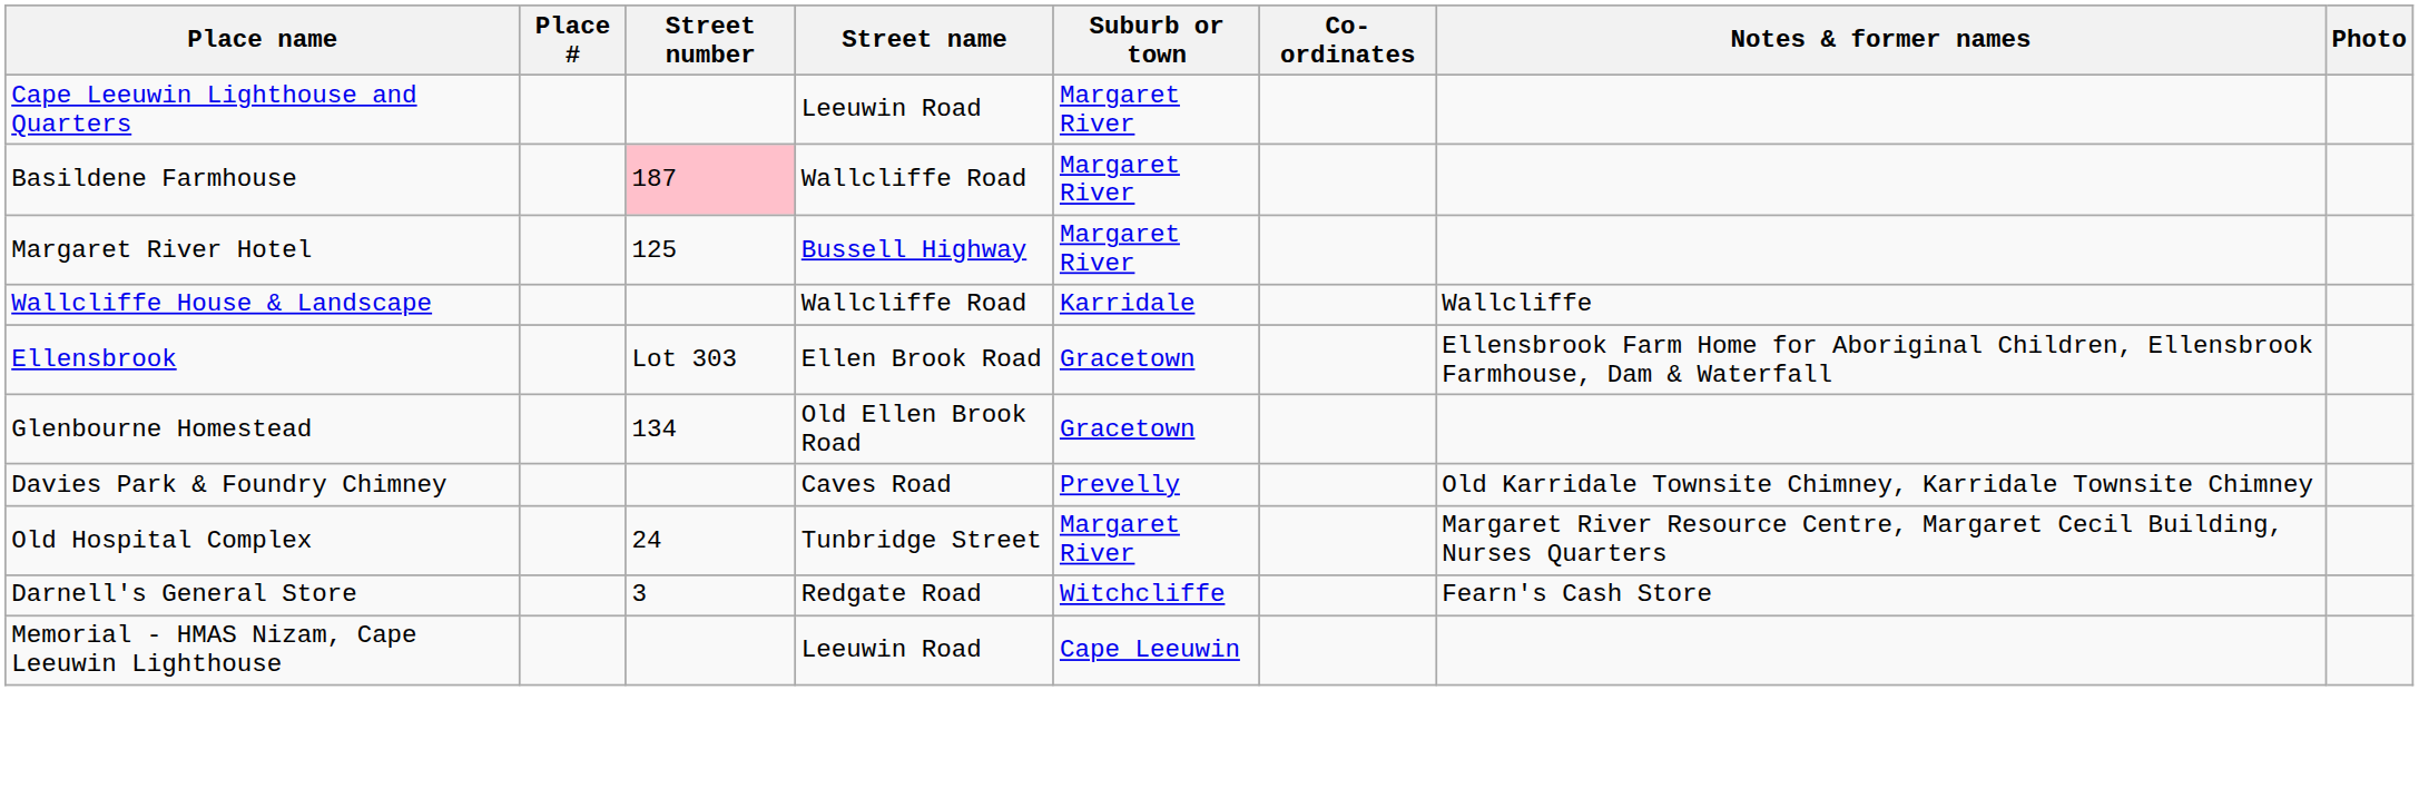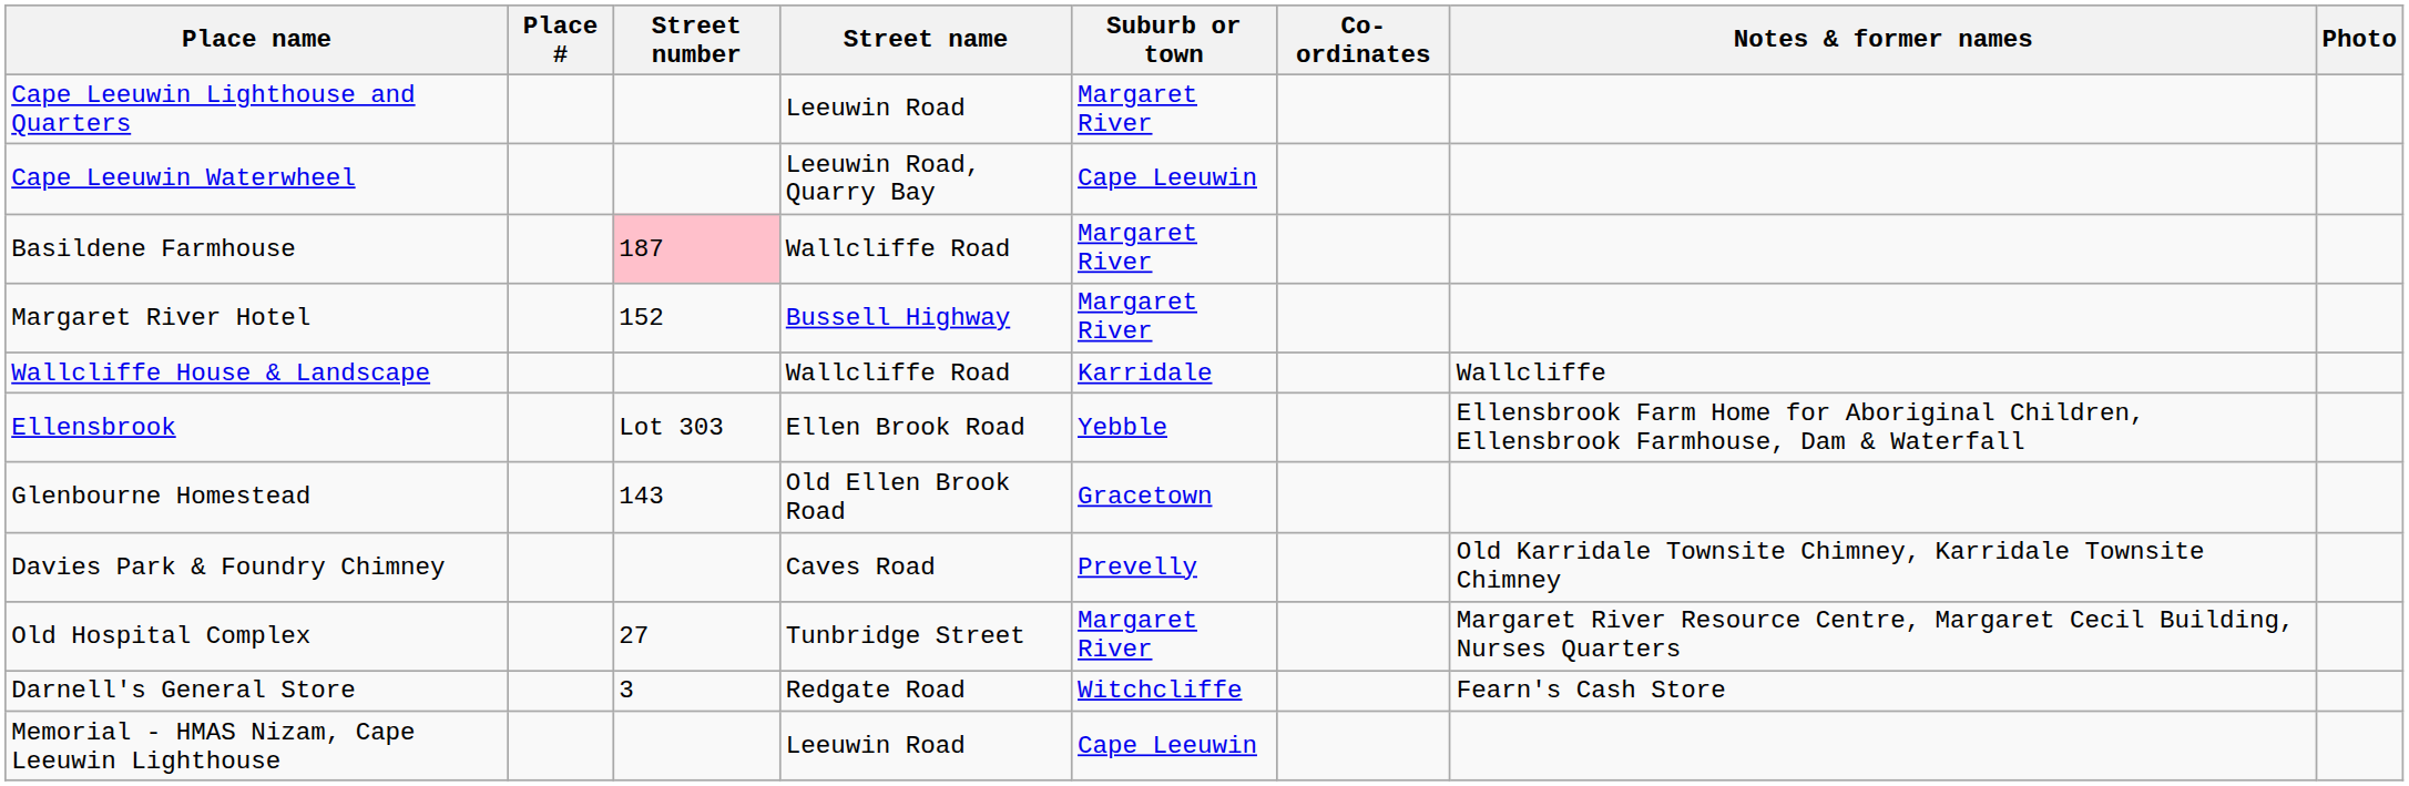+ row: Cape Leeuwin Waterwheel | Leeuwin Road, Quarry Bay | Cape Leeuwin
Margaret River Hotel | Street number: 125 -> 152
Ellensbrook | Suburb or town: Gracetown -> Yebble
Glenbourne Homestead | Street number: 134 -> 143
Old Hospital Complex | Street number: 24 -> 27
